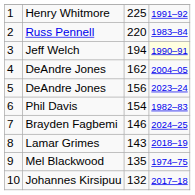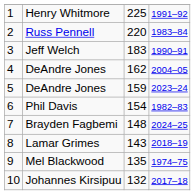Jeff Welch | column 3: 194 -> 183
Jeff Welch | column 4: lightyellow background -> no background
5 / DeAndre Jones | column 3: 156 -> 159
Brayden Fagbemi | column 3: 146 -> 148
